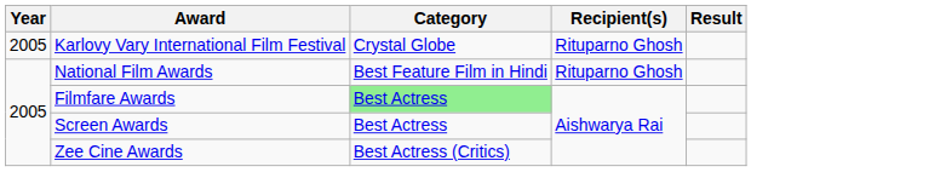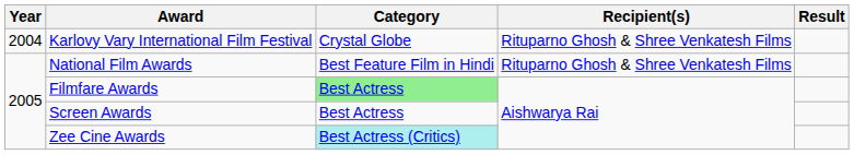Karlovy Vary International Film Festival | Year: 2005 -> 2004
Karlovy Vary International Film Festival | Recipient(s): Rituparno Ghosh -> Rituparno Ghosh & Shree Venkatesh Films
National Film Awards | Recipient(s): Rituparno Ghosh -> Rituparno Ghosh & Shree Venkatesh Films
Zee Cine Awards | Category: no background -> paleturquoise background
